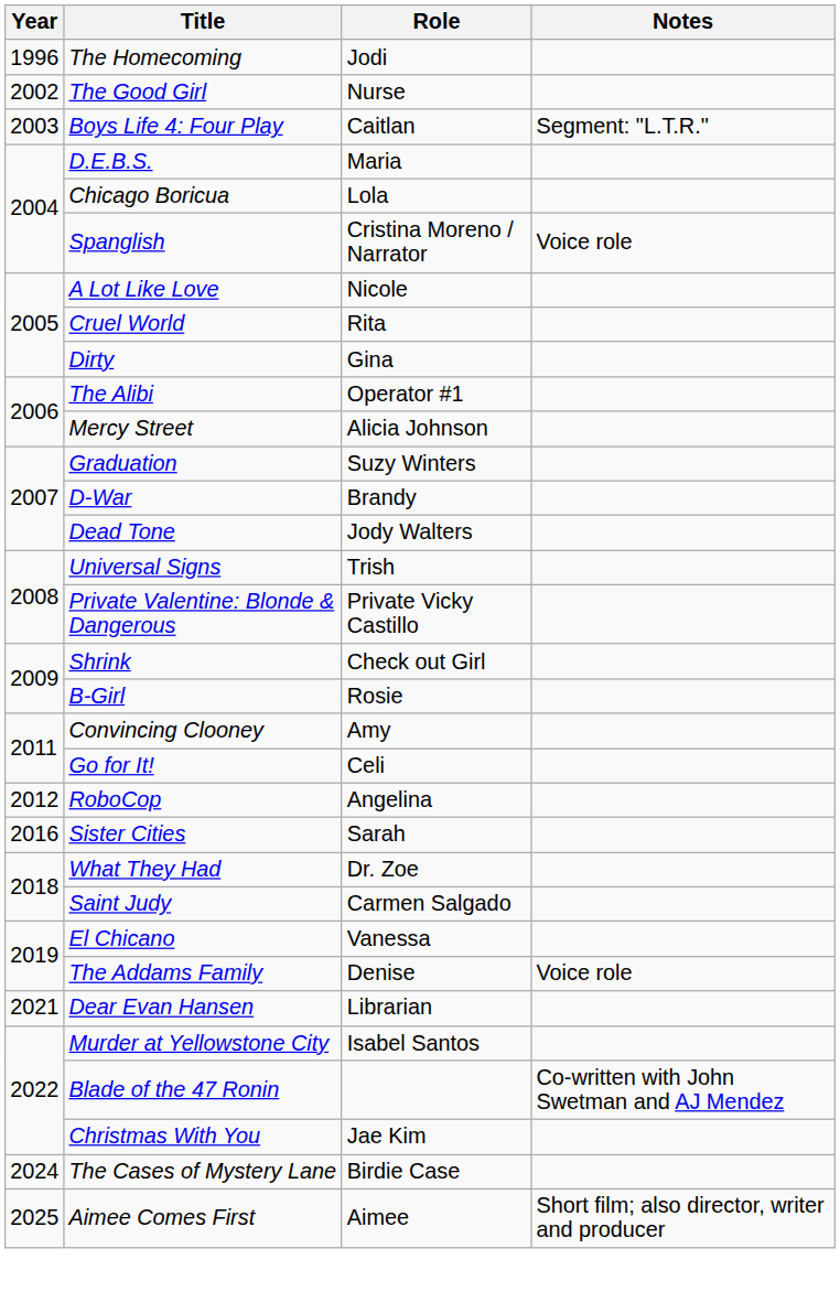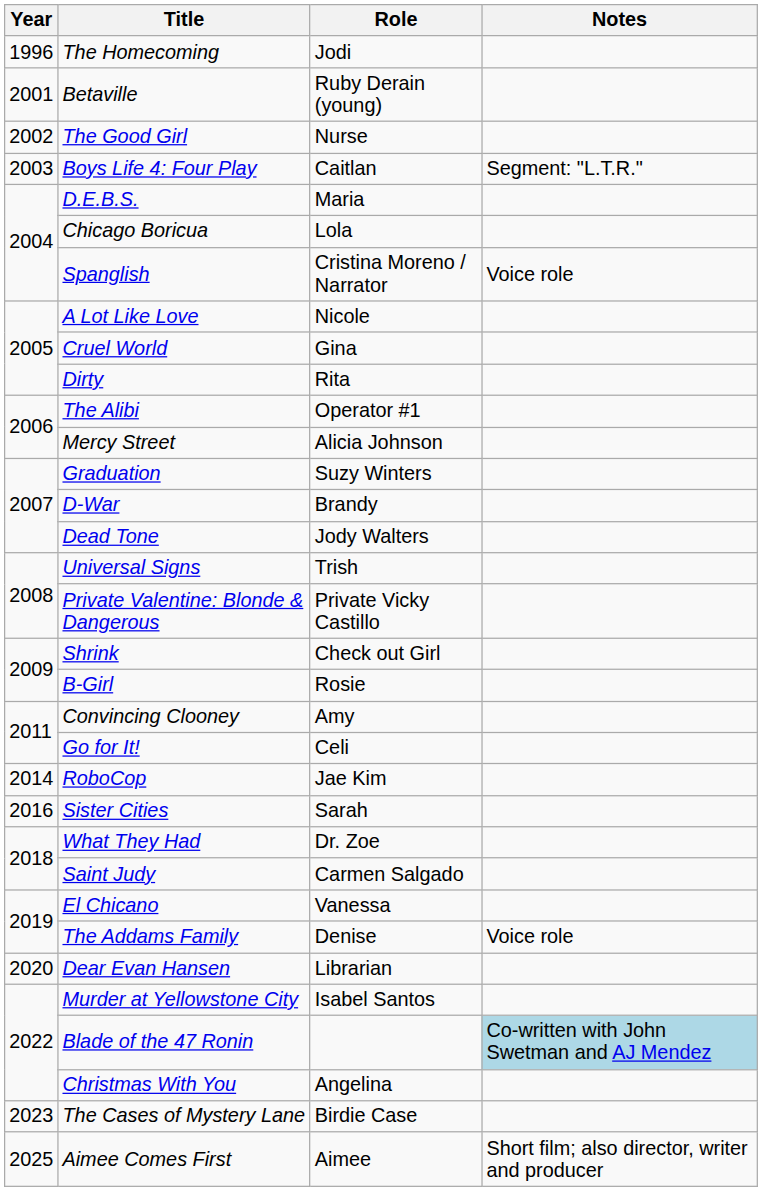+ row: 2001 | Betaville | Ruby Derain (young)
Cruel World | Role: Rita -> Gina
Dirty | Role: Gina -> Rita
RoboCop | Year: 2012 -> 2014
RoboCop | Role: Angelina -> Jae Kim
Dear Evan Hansen | Year: 2021 -> 2020
Blade of the 47 Ronin | Notes: no background -> lightblue background
Christmas With You | Role: Jae Kim -> Angelina
The Cases of Mystery Lane | Year: 2024 -> 2023
